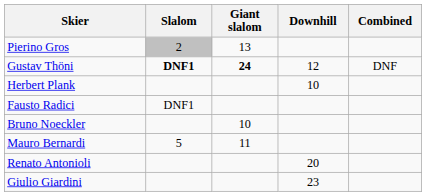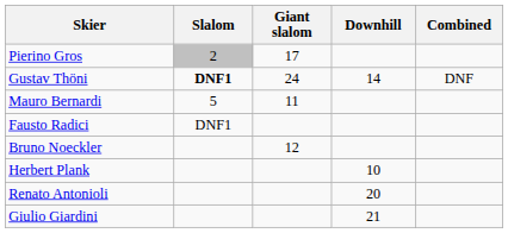Pierino Gros | Giant slalom: 13 -> 17
Gustav Thöni | Giant slalom: bold -> normal
Gustav Thöni | Downhill: 12 -> 14
rows swapped: Mauro Bernardi <-> Herbert Plank
Bruno Noeckler | Giant slalom: 10 -> 12
Giulio Giardini | Downhill: 23 -> 21
